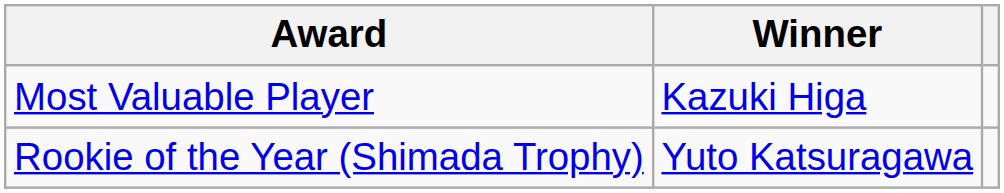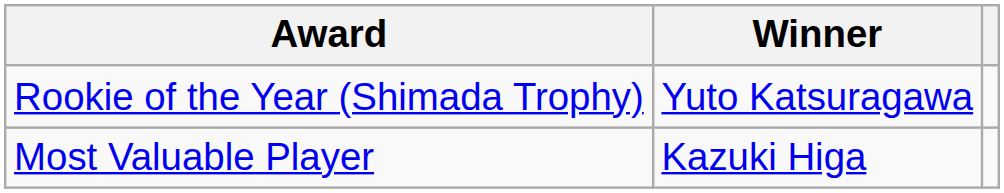rows swapped: Most Valuable Player <-> Rookie of the Year (Shimada Trophy)
